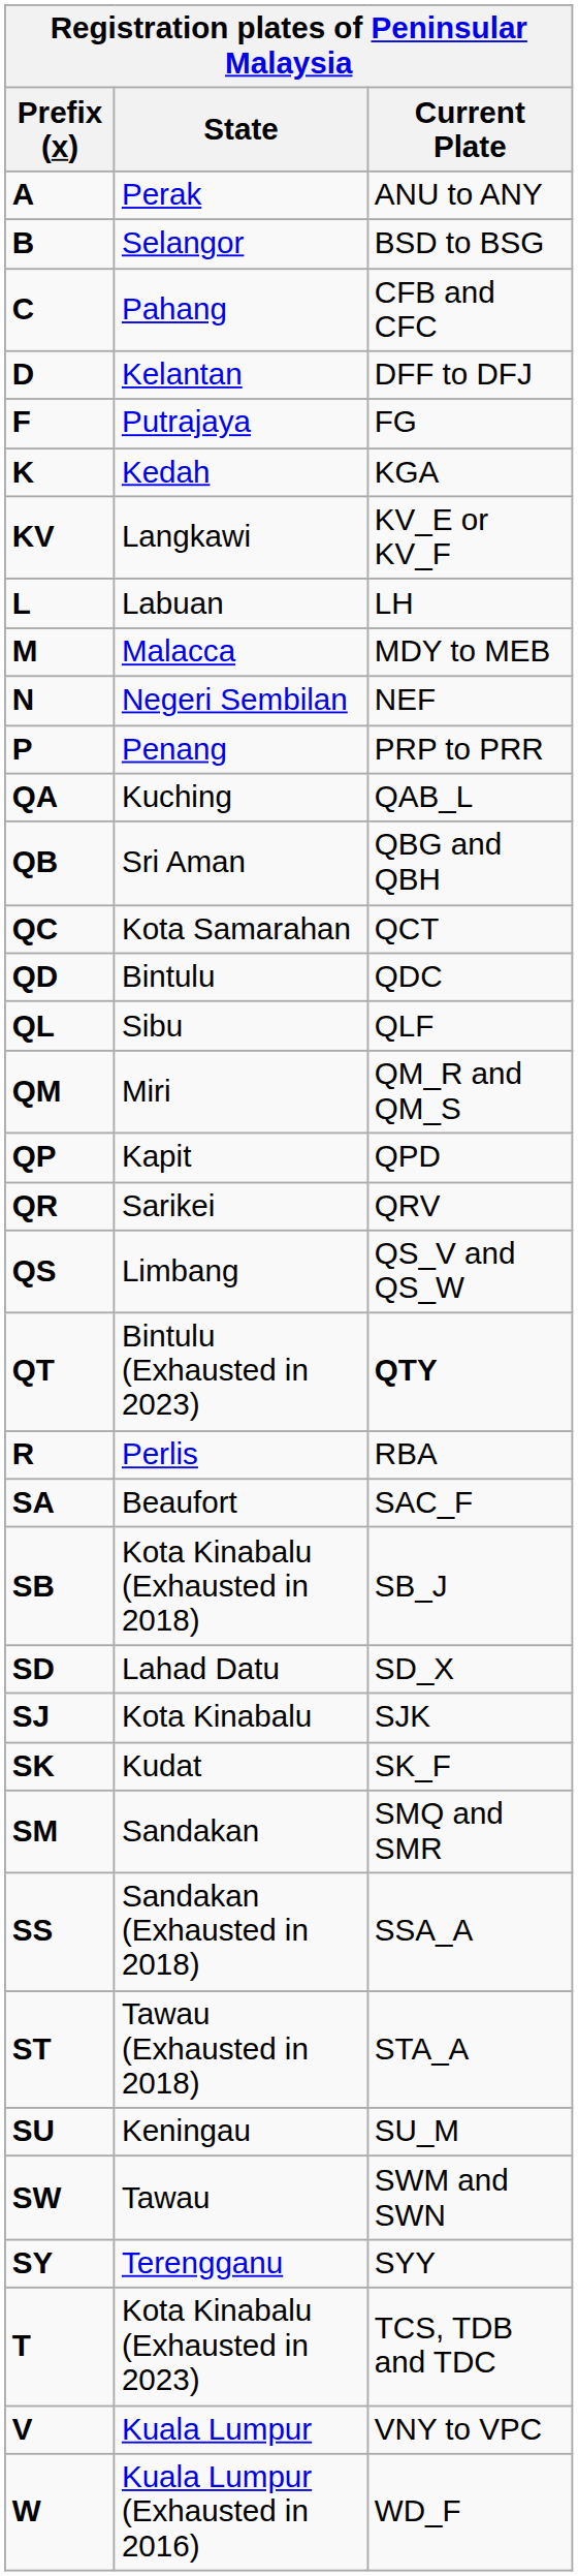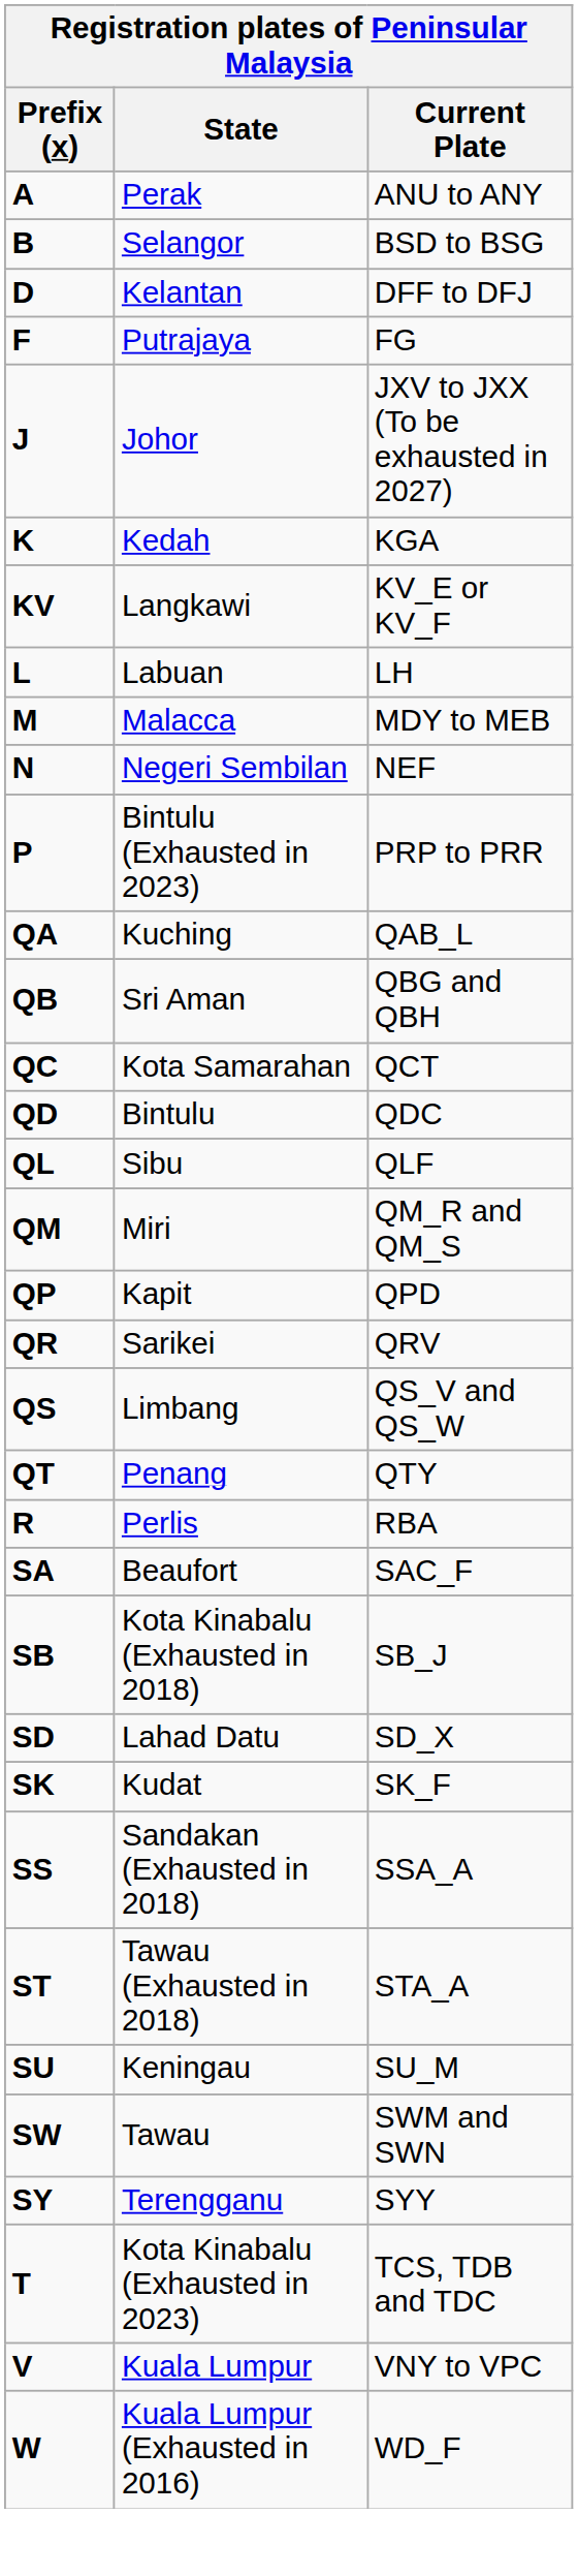- row: C | Pahang | CFB and CFC
+ row: J | Johor | JXV to JXX (To be exhausted in 2027)
P | State: Penang -> Bintulu (Exhausted in 2023)
QT | State: Bintulu (Exhausted in 2023) -> Penang
QT | Current Plate: bold -> normal
- row: SJ | Kota Kinabalu | SJK
- row: SM | Sandakan | SMQ and SMR
